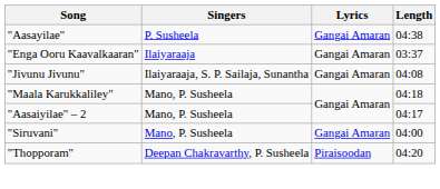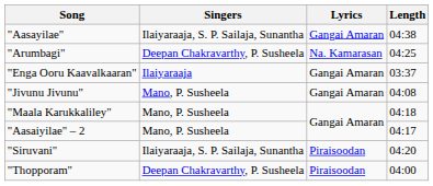"Aasayilae" | Singers: P. Susheela -> Ilaiyaraaja, S. P. Sailaja, Sunantha
+ row: "Arumbagi" | Deepan Chakravarthy, P. Susheela | Na. Kamarasan | 04:25
"Jivunu Jivunu" | Singers: Ilaiyaraaja, S. P. Sailaja, Sunantha -> Mano, P. Susheela
"Siruvani" | Singers: Mano, P. Susheela -> Ilaiyaraaja, S. P. Sailaja, Sunantha
"Siruvani" | Lyrics: Gangai Amaran -> Piraisoodan
"Siruvani" | Length: 04:00 -> 04:20
"Thopporam" | Length: 04:20 -> 04:00
